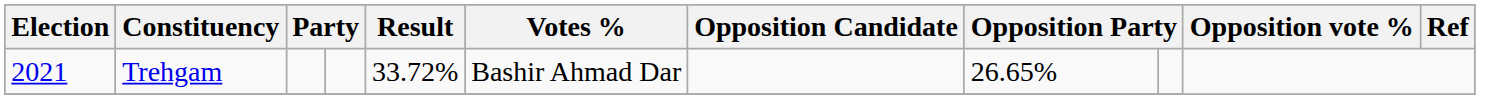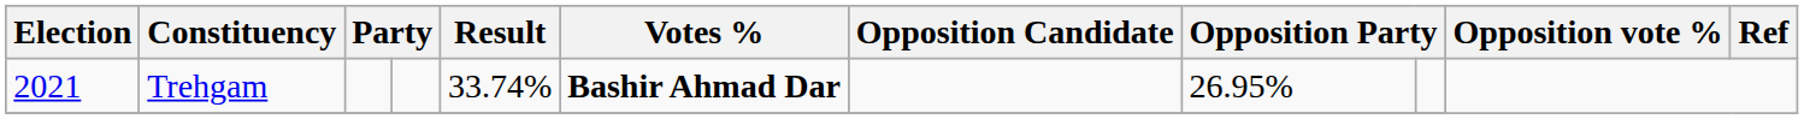Trehgam | Result: 33.72% -> 33.74%
Trehgam | Votes %: normal -> bold
Trehgam | column 8: 26.65% -> 26.95%
